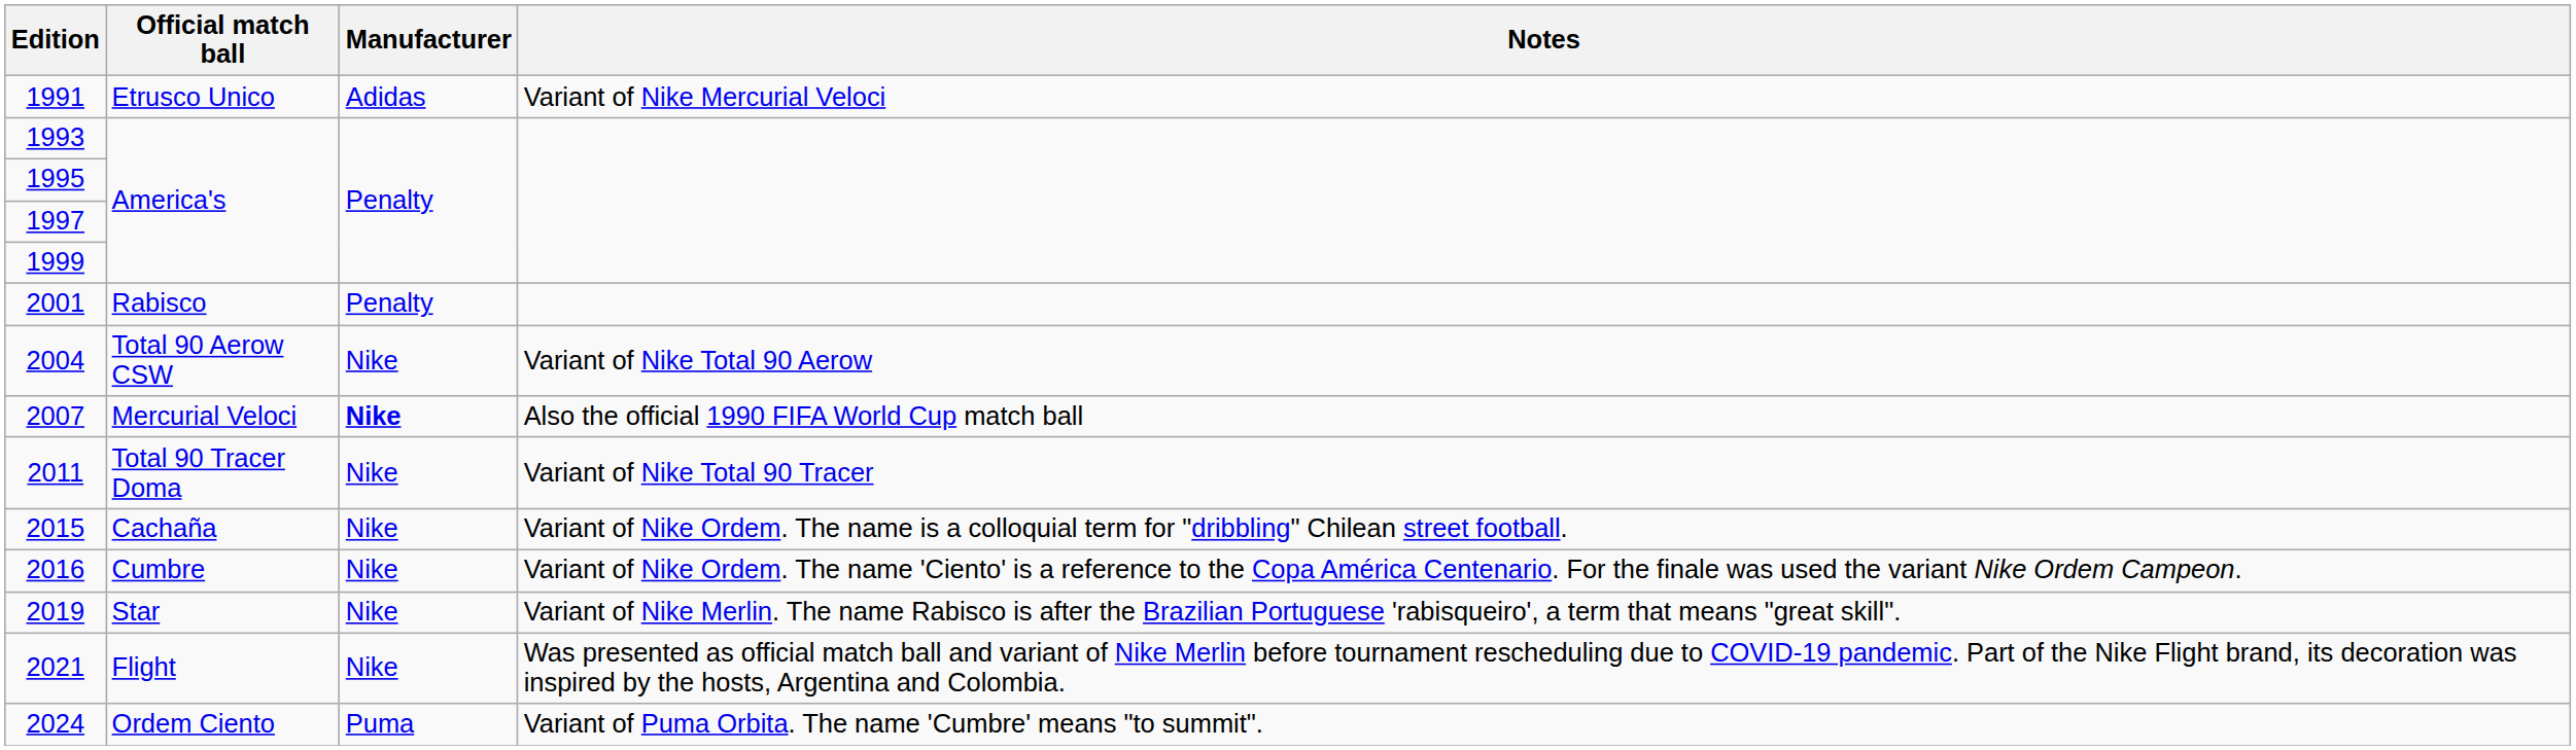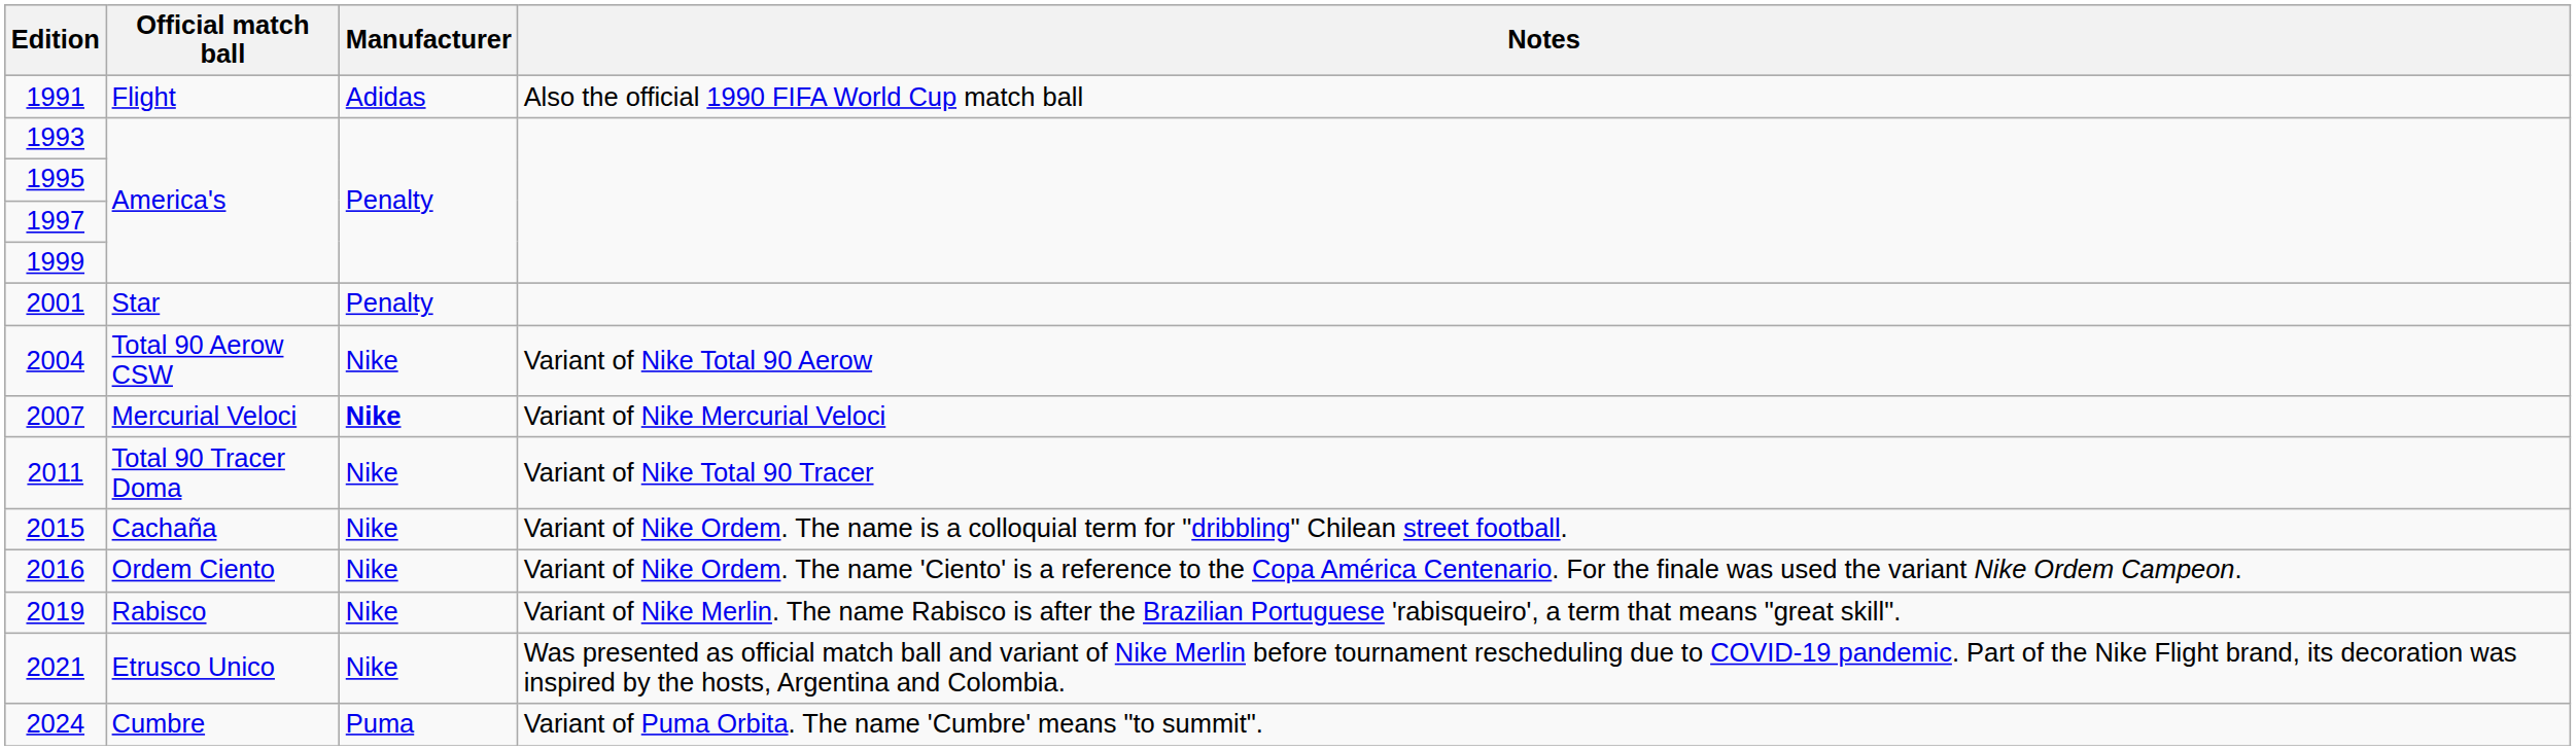1991 | Official match ball: Etrusco Unico -> Flight
1991 | Notes: Variant of Nike Mercurial Veloci -> Also the official 1990 FIFA World Cup match ball
2001 | Official match ball: Rabisco -> Star
2007 | Notes: Also the official 1990 FIFA World Cup match ball -> Variant of Nike Mercurial Veloci
2016 | Official match ball: Cumbre -> Ordem Ciento
2019 | Official match ball: Star -> Rabisco
2021 | Official match ball: Flight -> Etrusco Unico
2024 | Official match ball: Ordem Ciento -> Cumbre
